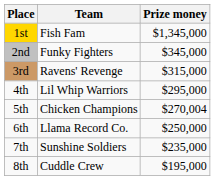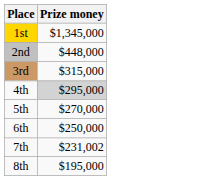- column: Team | Fish Fam | Funky Fighters | Ravens' Revenge | Lil Whip Warriors | Chicken Champions | Llama Record Co. | Sunshine Soldiers | Cuddle Crew
2nd | Prize money: $345,000 -> $448,000
4th | Prize money: no background -> lightgrey background
5th | Prize money: $270,004 -> $270,000
7th | Prize money: $235,000 -> $231,002
